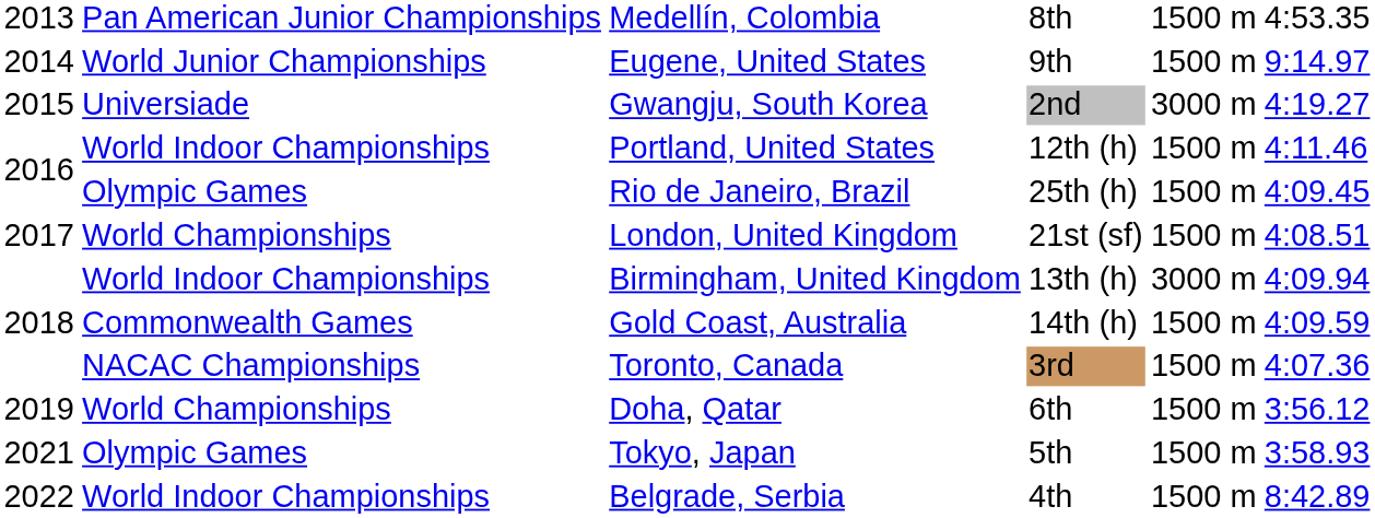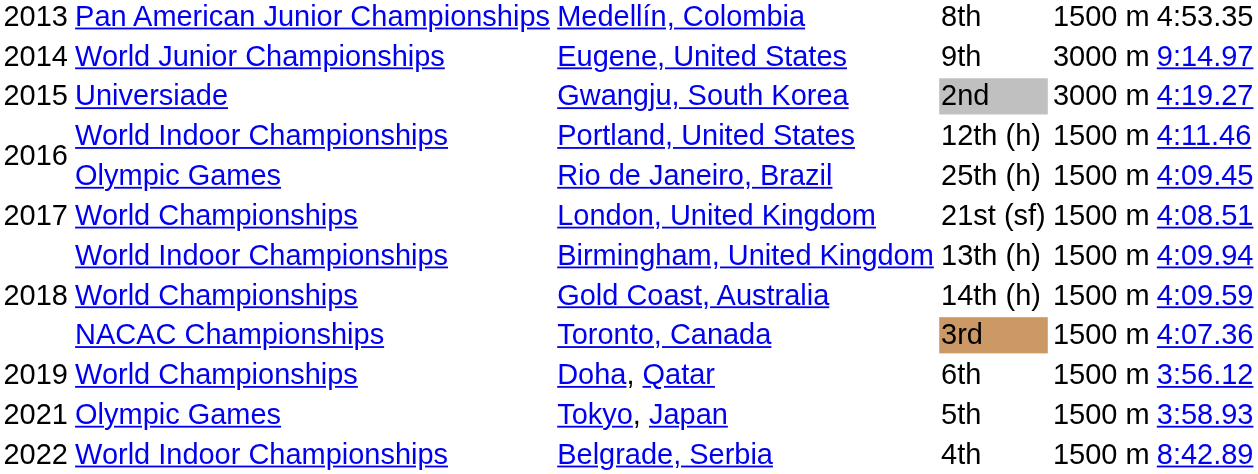Eugene, United States | column 5: 1500 m -> 3000 m
Birmingham, United Kingdom | column 5: 3000 m -> 1500 m
Gold Coast, Australia | column 2: Commonwealth Games -> World Championships
